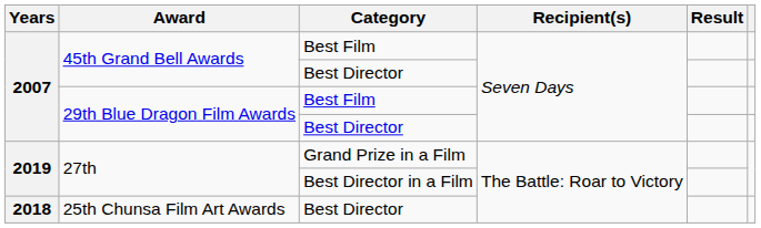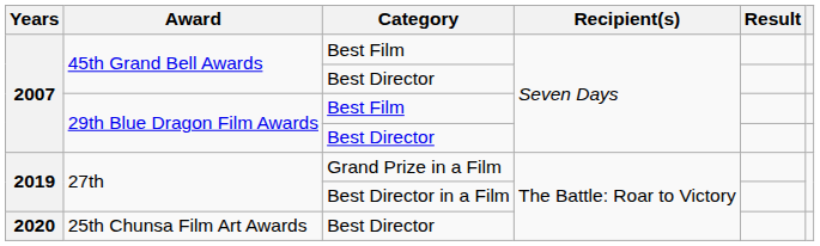25th Chunsa Film Art Awards | Years: 2018 -> 2020
